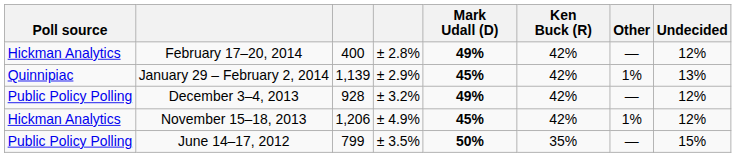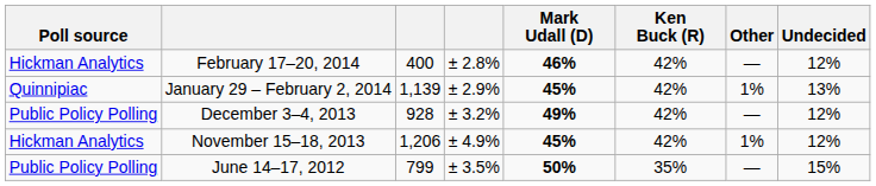February 17–20, 2014 | Mark Udall (D): 49% -> 46%
